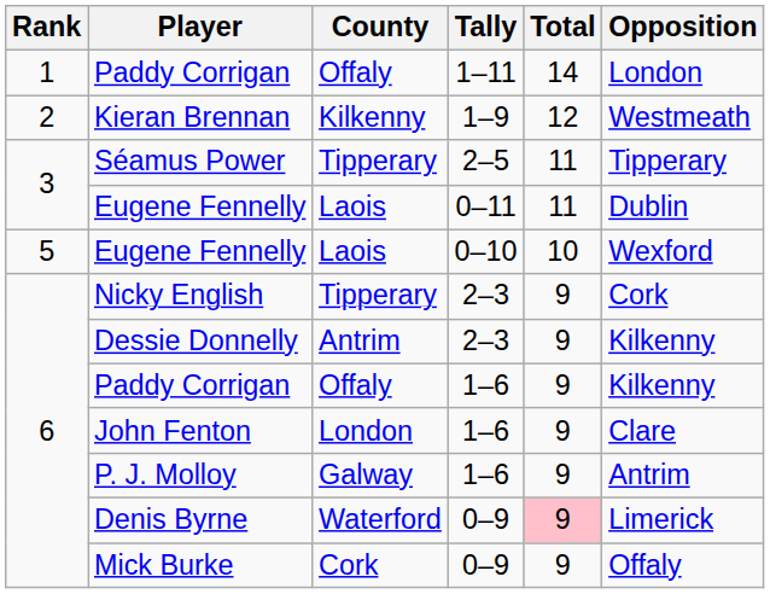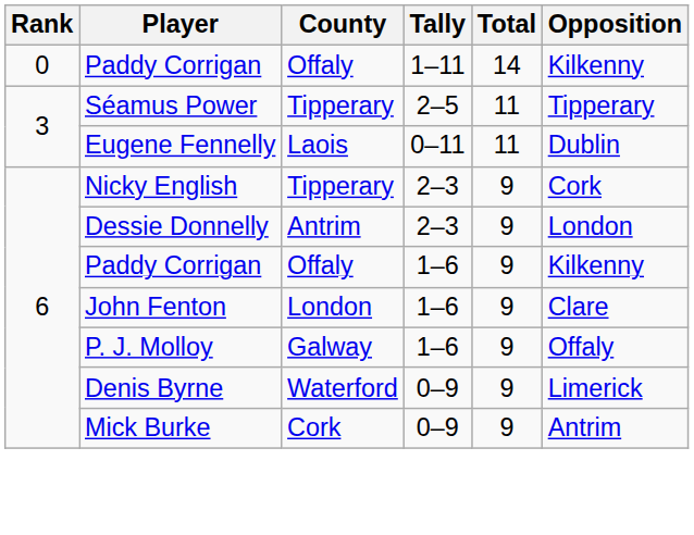Paddy Corrigan / 1–11 | Rank: 1 -> 0
Paddy Corrigan / 1–11 | Opposition: London -> Kilkenny
- row: 2 | Kieran Brennan | Kilkenny | 1–9 | 12 | Westmeath
- row: 5 | Eugene Fennelly | Laois | 0–10 | 10 | Wexford
Dessie Donnelly | Opposition: Kilkenny -> London
P. J. Molloy | Opposition: Antrim -> Offaly
Denis Byrne | Total: pink background -> no background
Mick Burke | Opposition: Offaly -> Antrim
